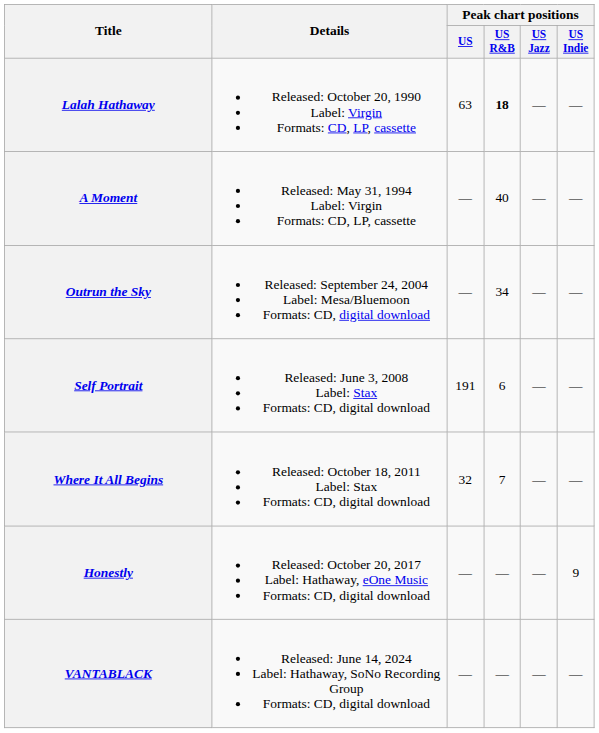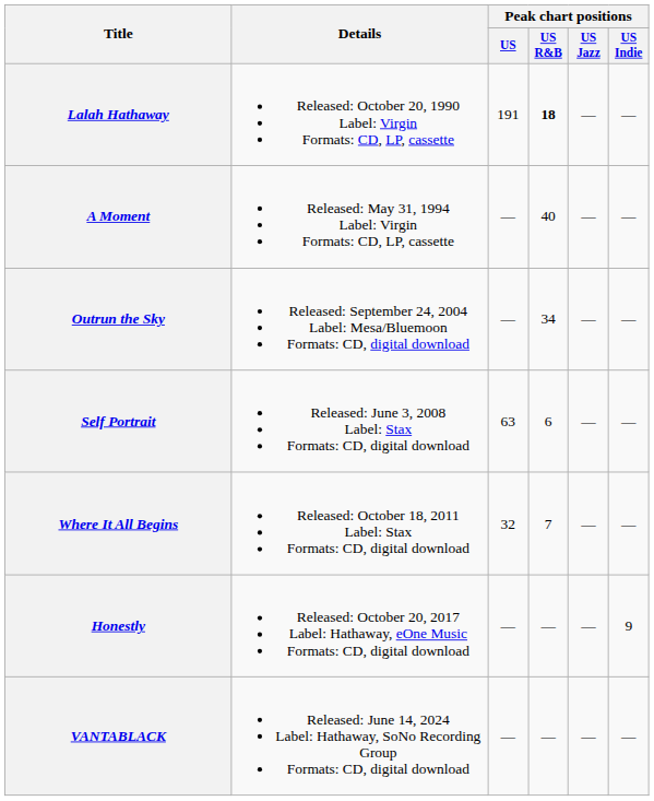Lalah Hathaway | Peak chart positions / US: 63 -> 191
Self Portrait | Peak chart positions / US: 191 -> 63
